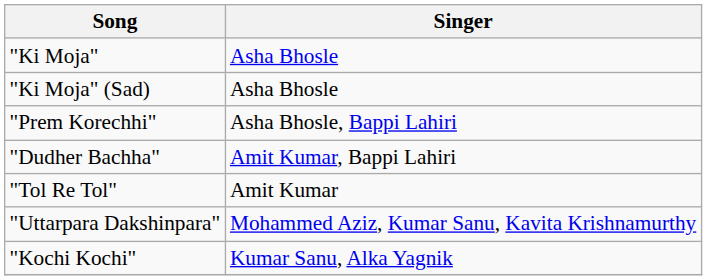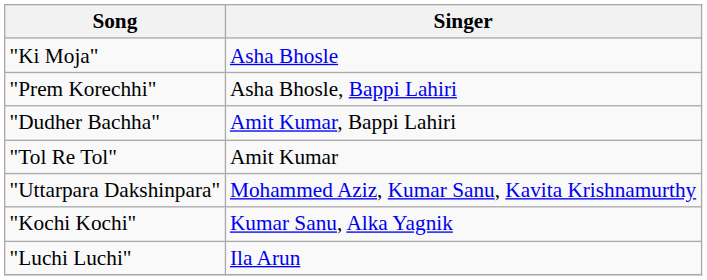- row: "Ki Moja" (Sad) | Asha Bhosle
+ row: "Luchi Luchi" | Ila Arun
